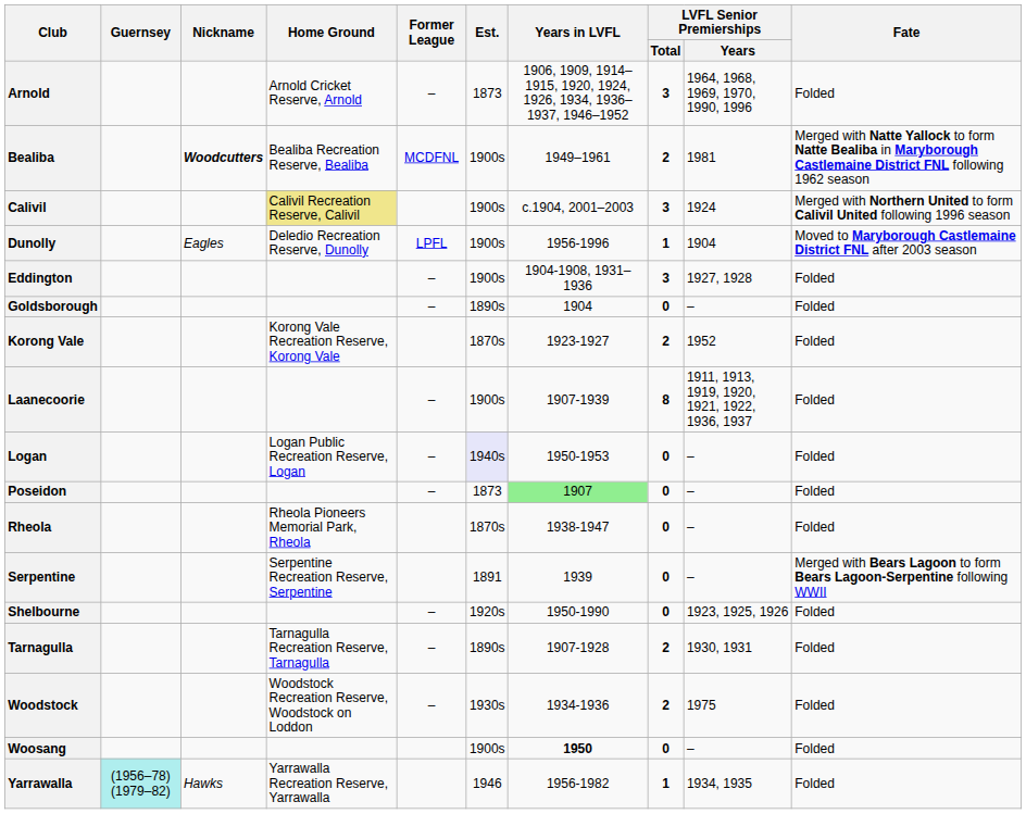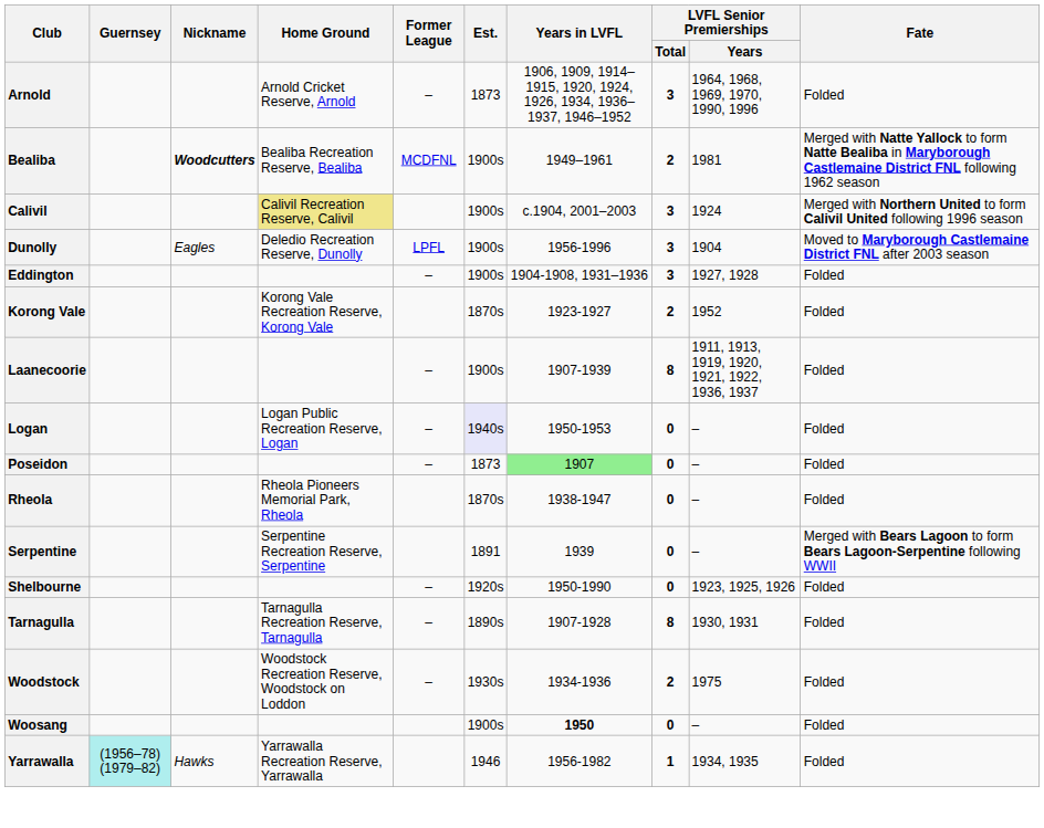Dunolly | LVFL Senior Premierships / Total: 1 -> 3
- row: Goldsborough | – | 1890s | 1904 | 0 | – | Folded
Tarnagulla | LVFL Senior Premierships / Total: 2 -> 8
